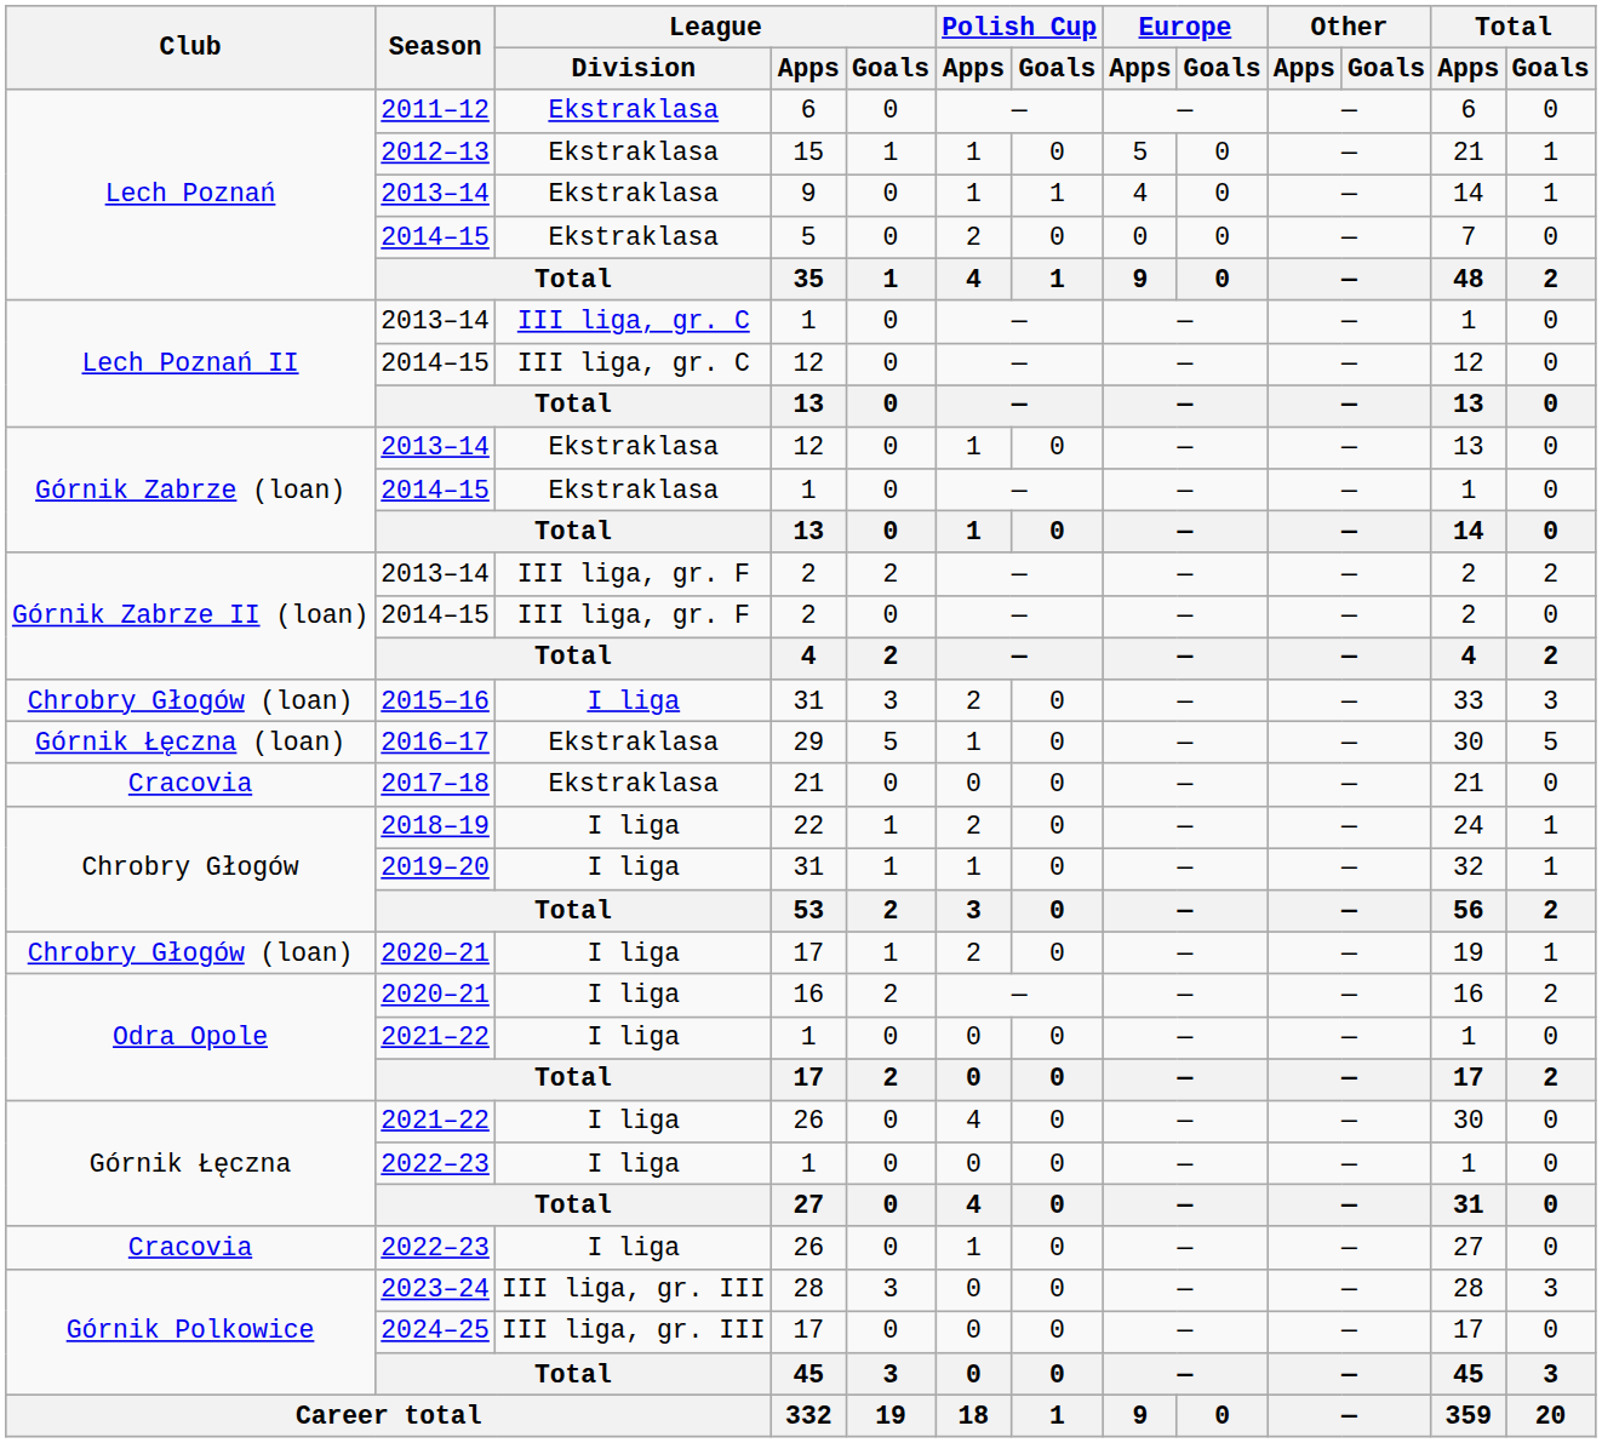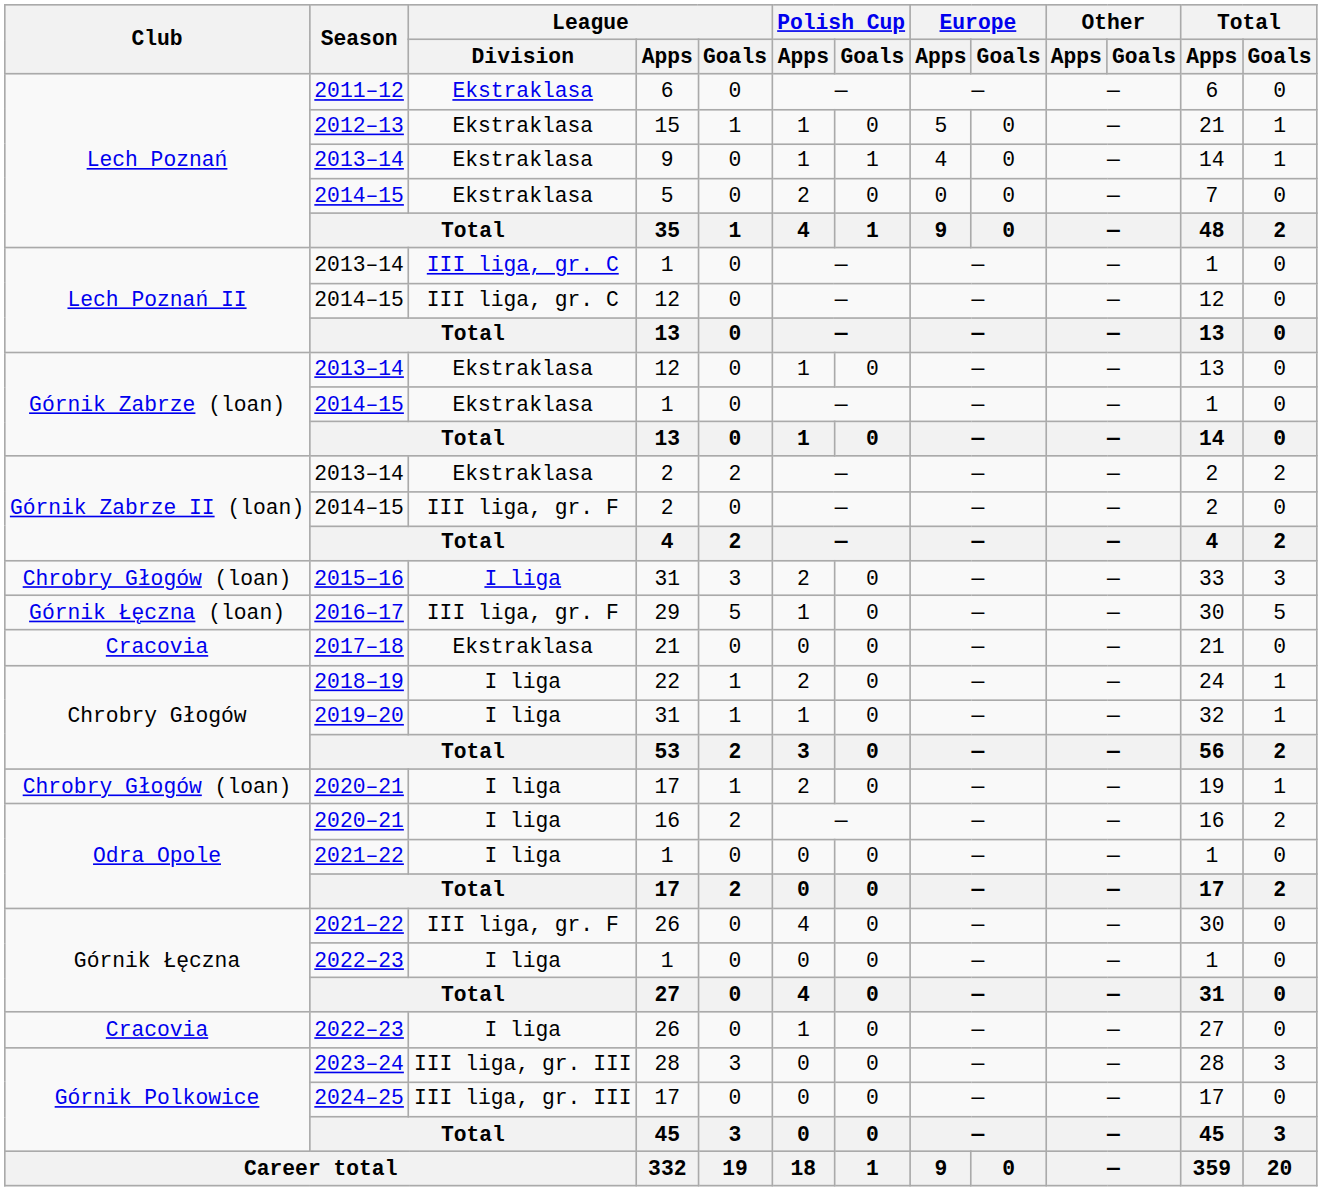2013–14 / 2 | League / Division: III liga, gr. F -> Ekstraklasa
29 | League / Division: Ekstraklasa -> III liga, gr. F
2021–22 / 26 | League / Division: I liga -> III liga, gr. F
